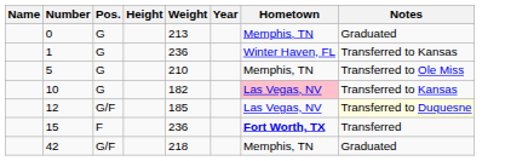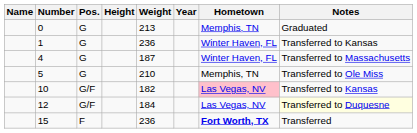+ row: 4 | G | 187 | Winter Haven, FL | Transferred to Massachusetts
10 | Pos.: G -> G/F
12 | Weight: 185 -> 184
- row: 42 | G/F | 218 | Memphis, TN | Graduated
